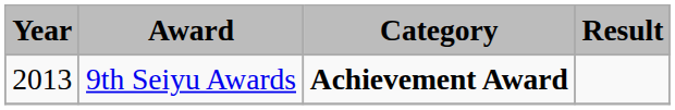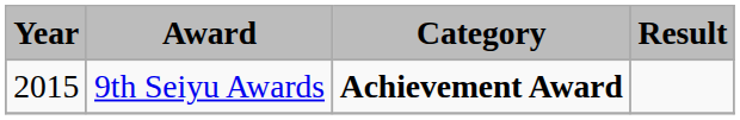9th Seiyu Awards | Year: 2013 -> 2015
